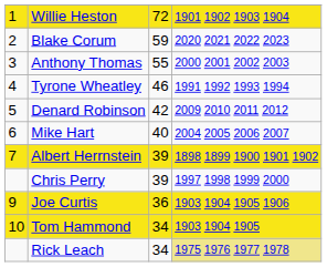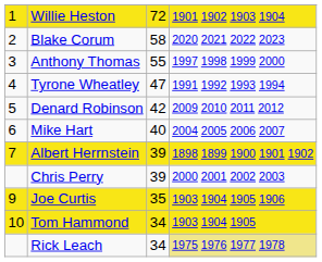Blake Corum | column 3: 59 -> 58
Anthony Thomas | column 4: 2000 2001 2002 2003 -> 1997 1998 1999 2000
Tyrone Wheatley | column 3: 46 -> 47
Chris Perry | column 4: 1997 1998 1999 2000 -> 2000 2001 2002 2003
Joe Curtis | column 3: 36 -> 35
